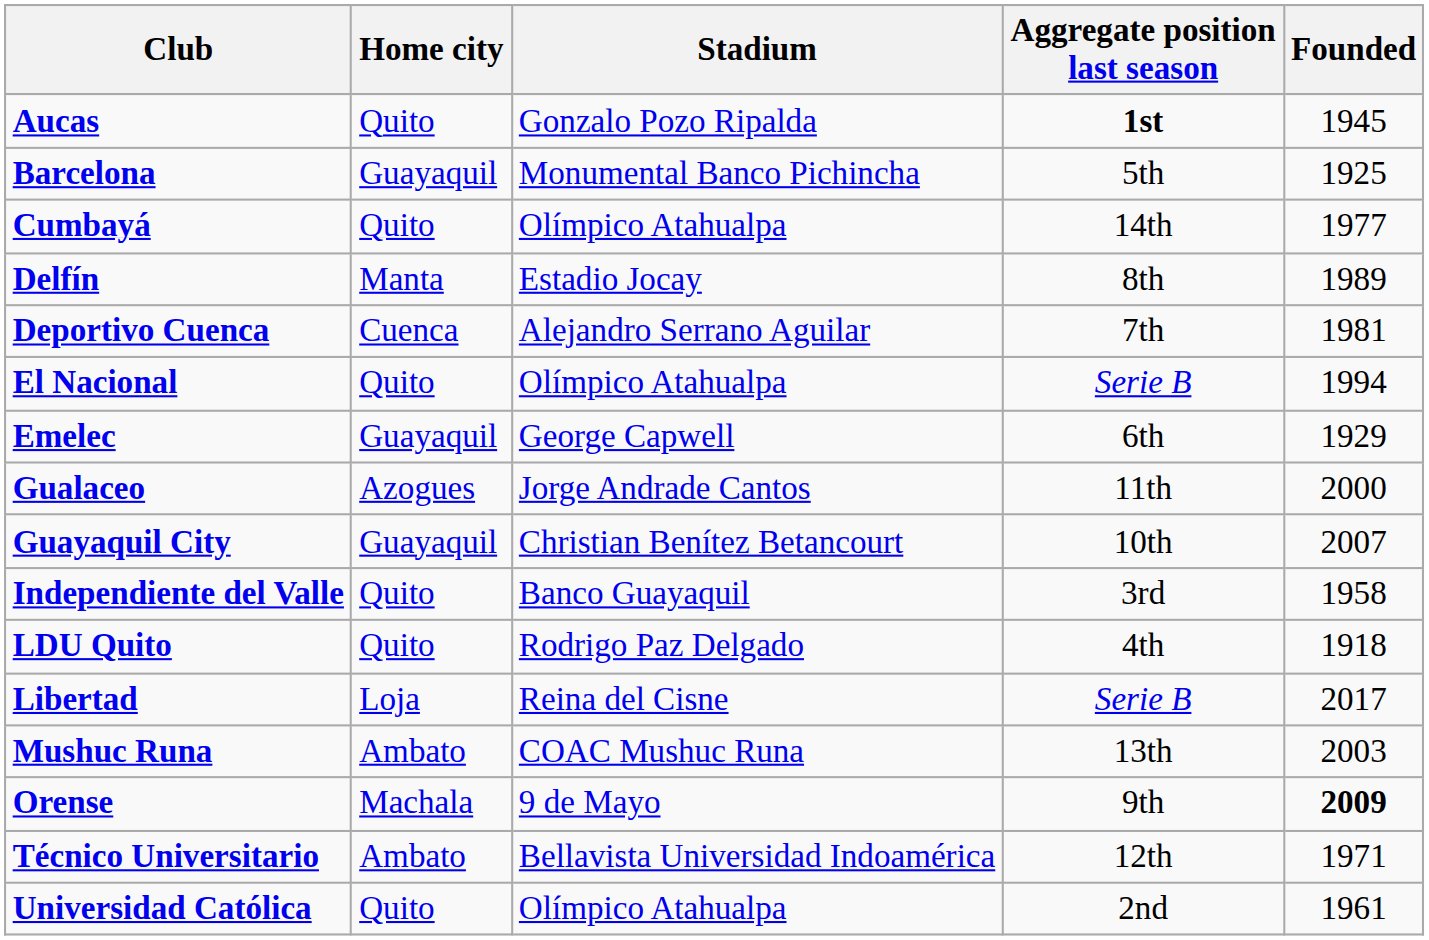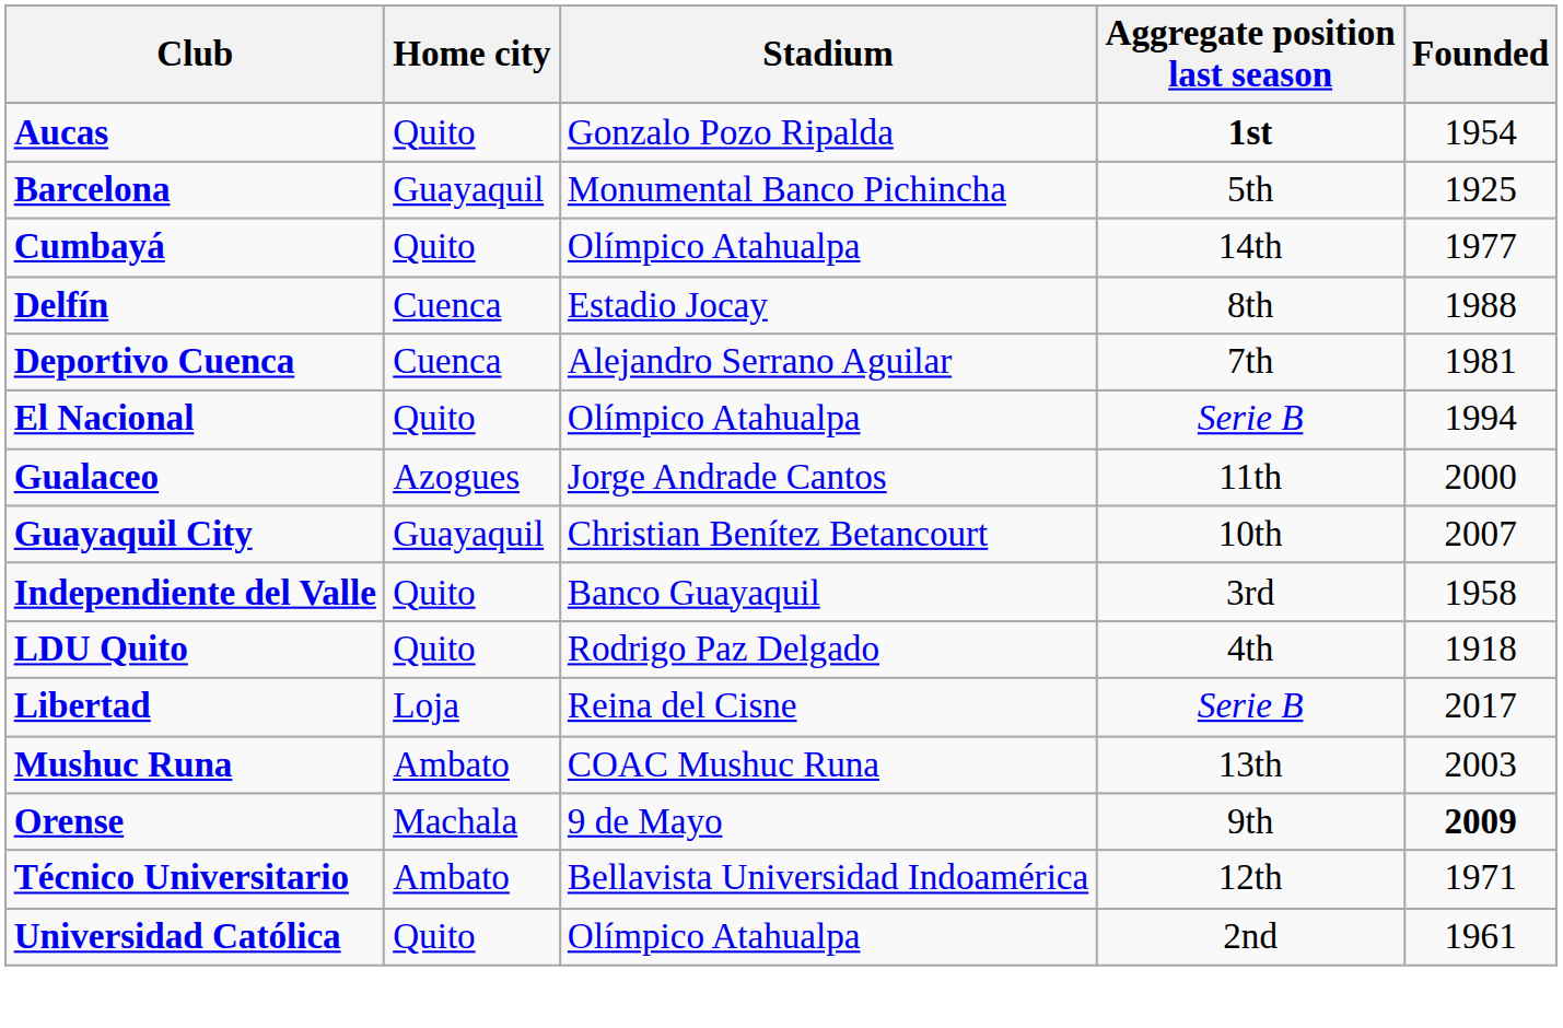Aucas | Founded: 1945 -> 1954
Delfín | Home city: Manta -> Cuenca
Delfín | Founded: 1989 -> 1988
- row: Emelec | Guayaquil | George Capwell | 6th | 1929
